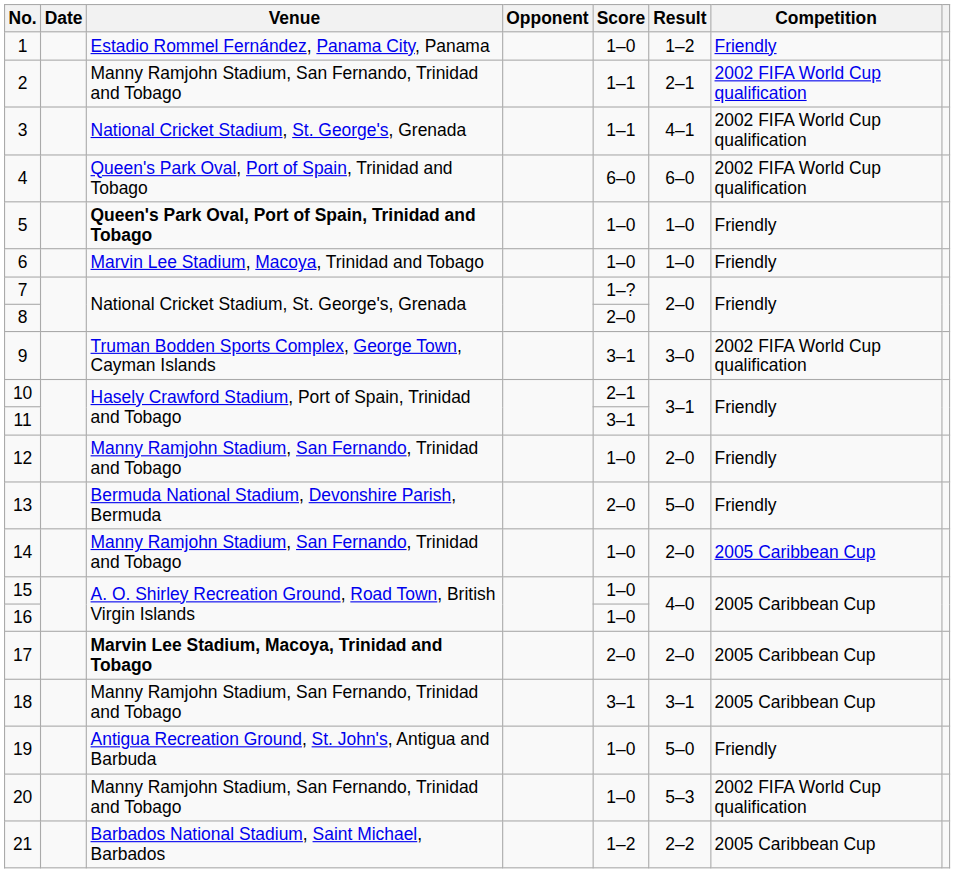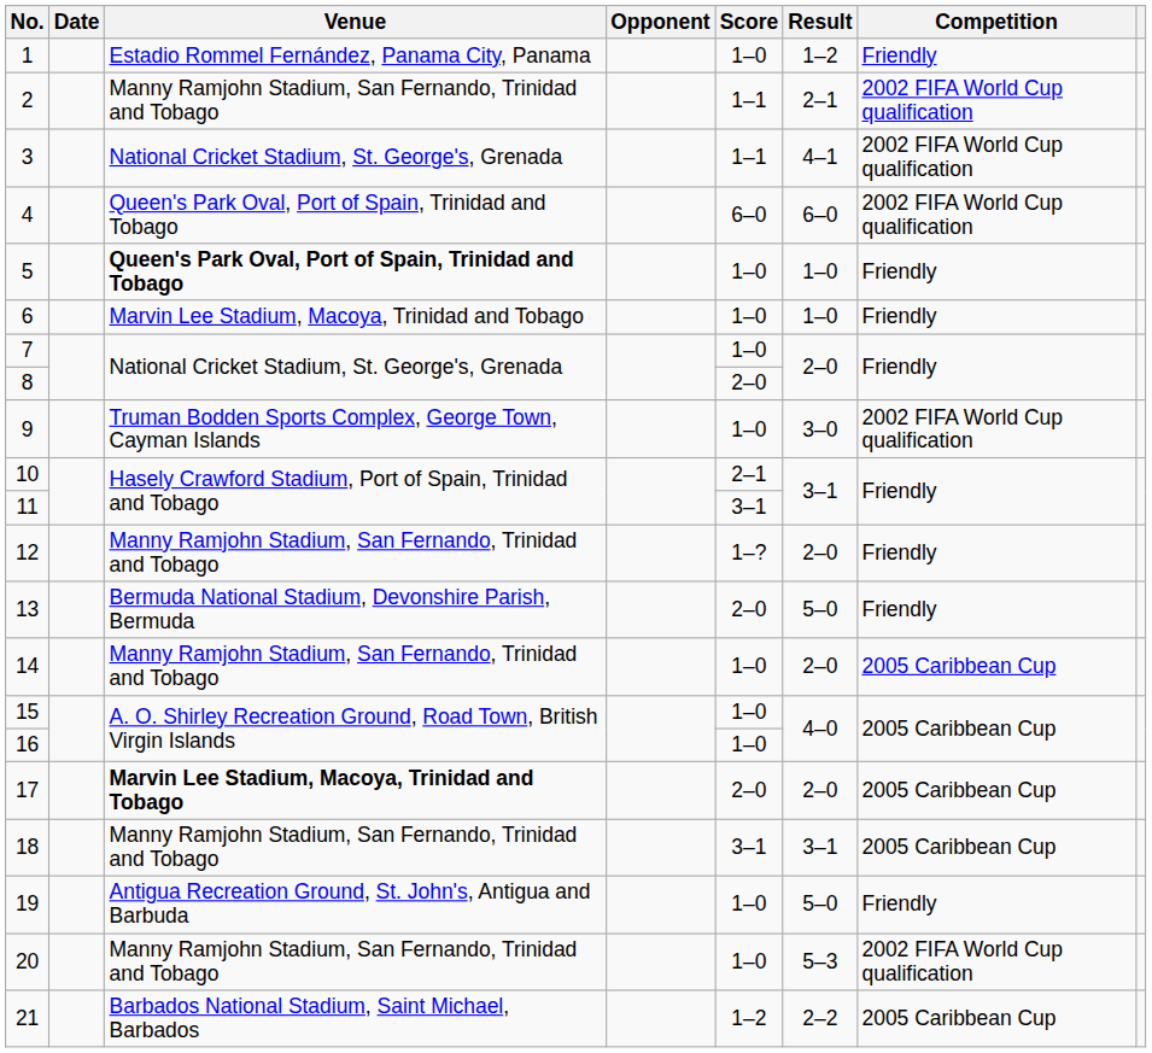7 | Score: 1–? -> 1–0
9 | Score: 3–1 -> 1–0
12 | Score: 1–0 -> 1–?
